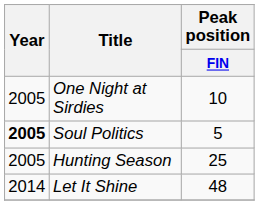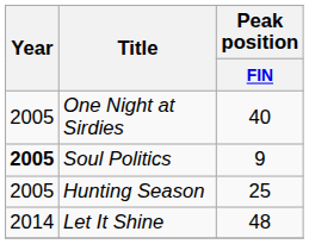One Night at Sirdies | Peak position / FIN: 10 -> 40
Soul Politics | Peak position / FIN: 5 -> 9
